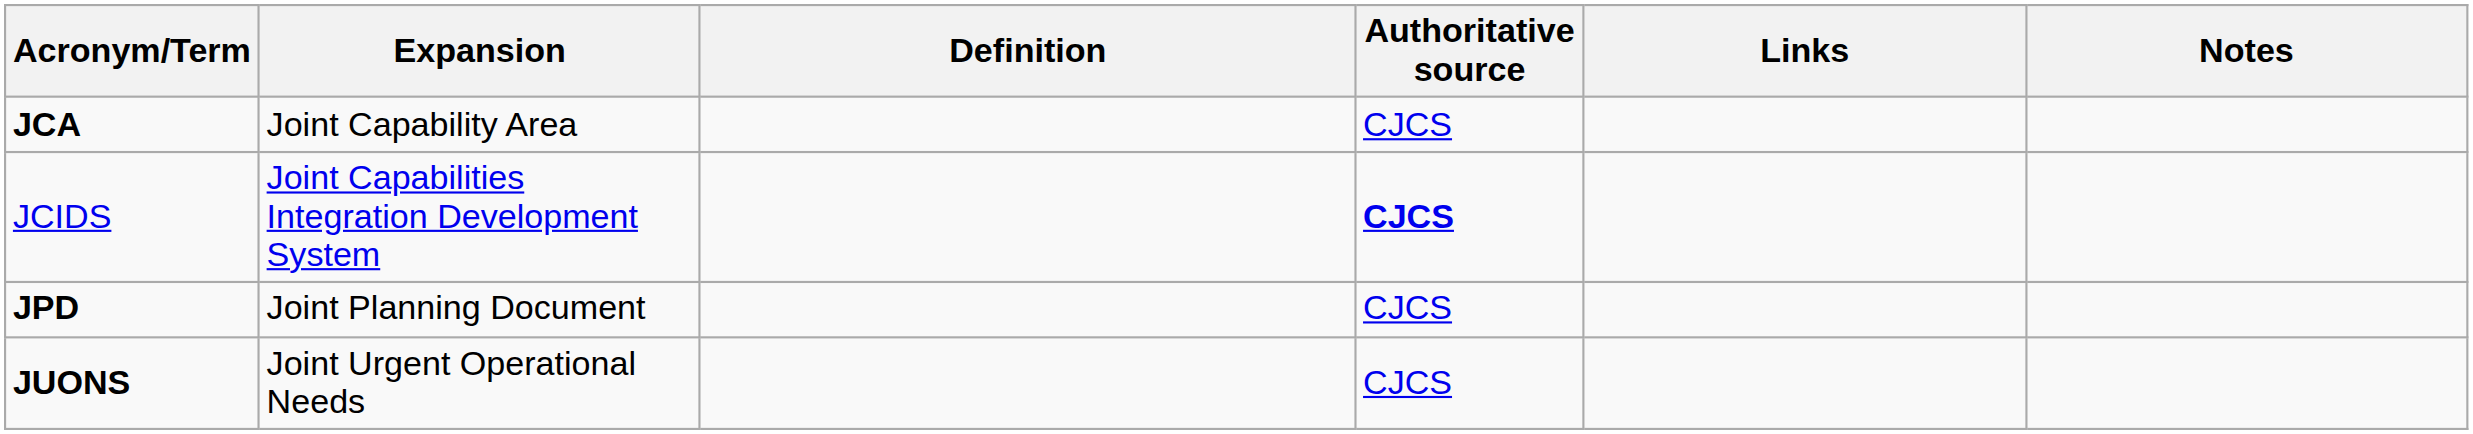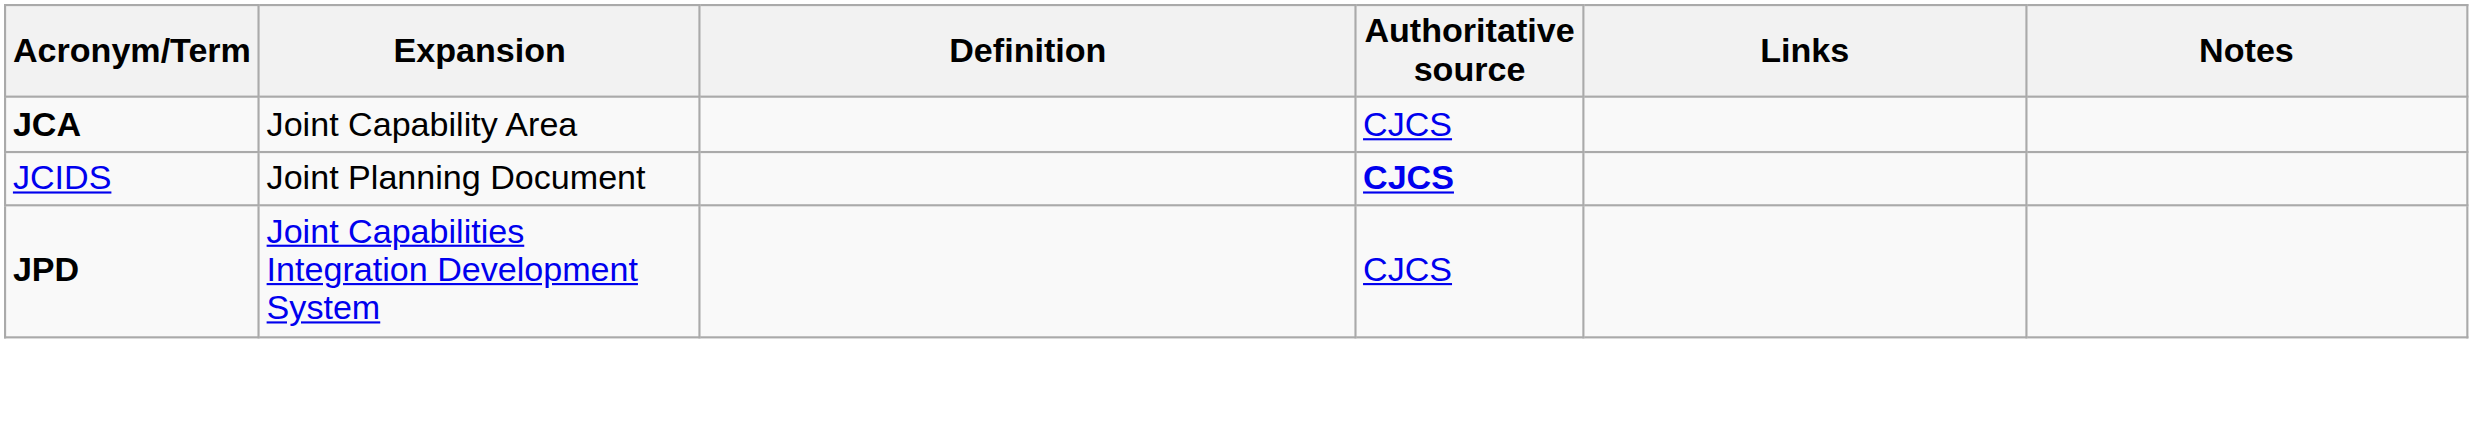JCIDS | Expansion: Joint Capabilities Integration Development System -> Joint Planning Document
JPD | Expansion: Joint Planning Document -> Joint Capabilities Integration Development System
- row: JUONS | Joint Urgent Operational Needs | CJCS
